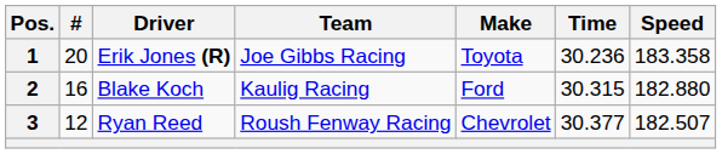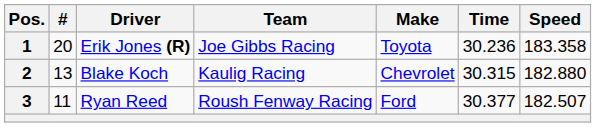2 | #: 16 -> 13
2 | Make: Ford -> Chevrolet
3 | #: 12 -> 11
3 | Make: Chevrolet -> Ford
